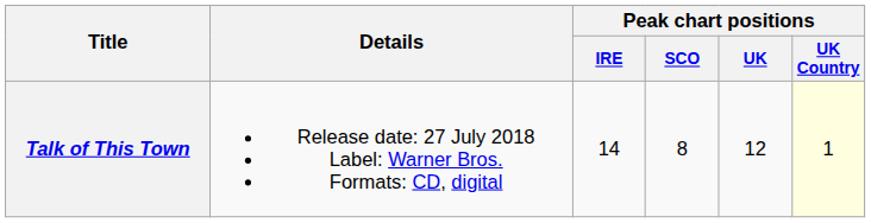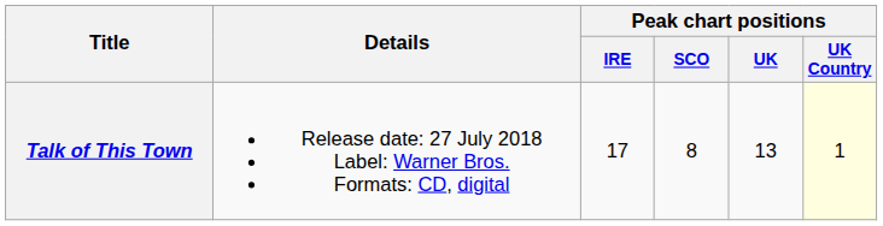Talk of This Town | Peak chart positions / IRE: 14 -> 17
Talk of This Town | Peak chart positions / UK: 12 -> 13
